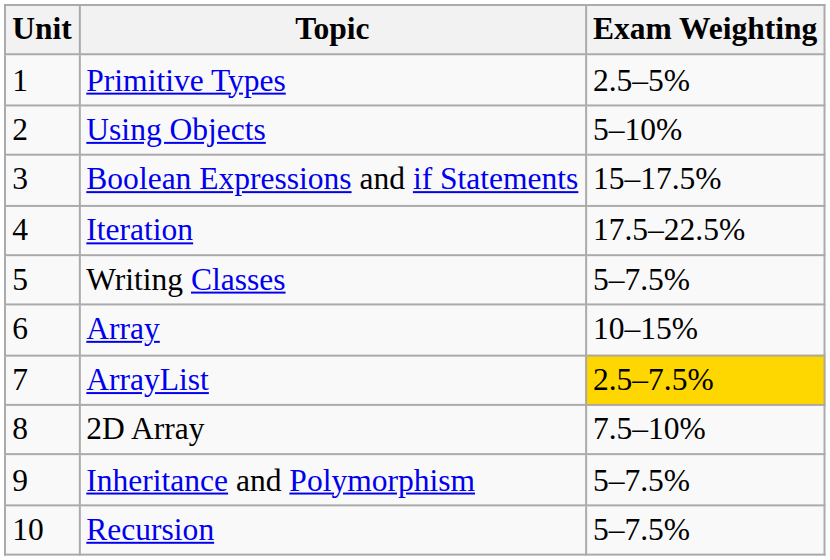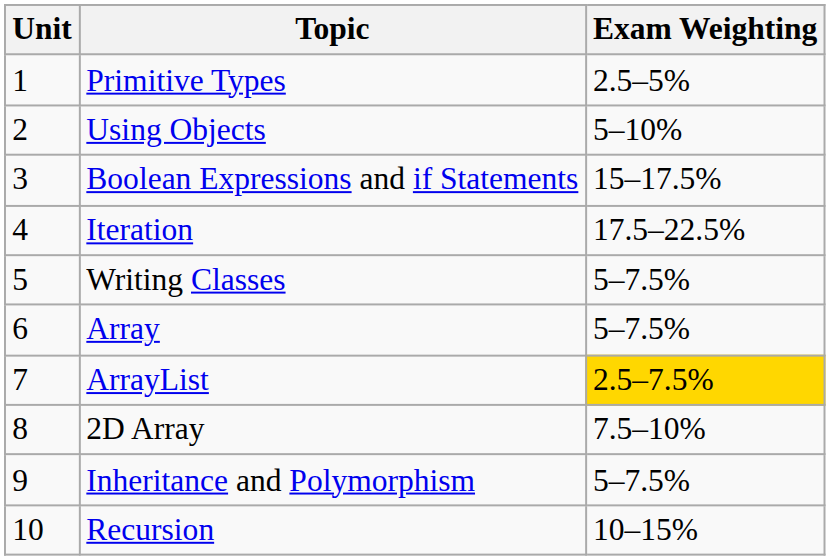Array | Exam Weighting: 10–15% -> 5–7.5%
Recursion | Exam Weighting: 5–7.5% -> 10–15%
